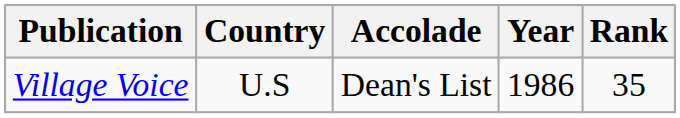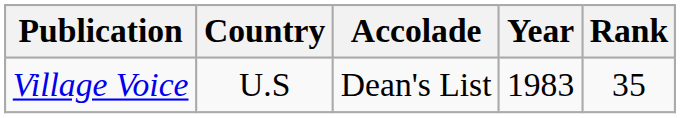Village Voice | Year: 1986 -> 1983
